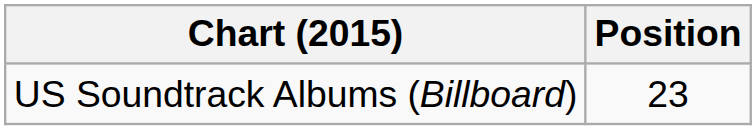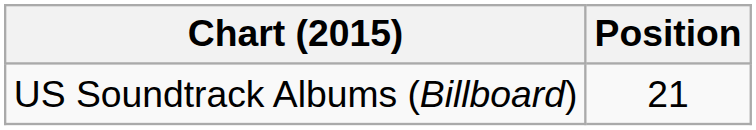US Soundtrack Albums (Billboard) | Position: 23 -> 21
